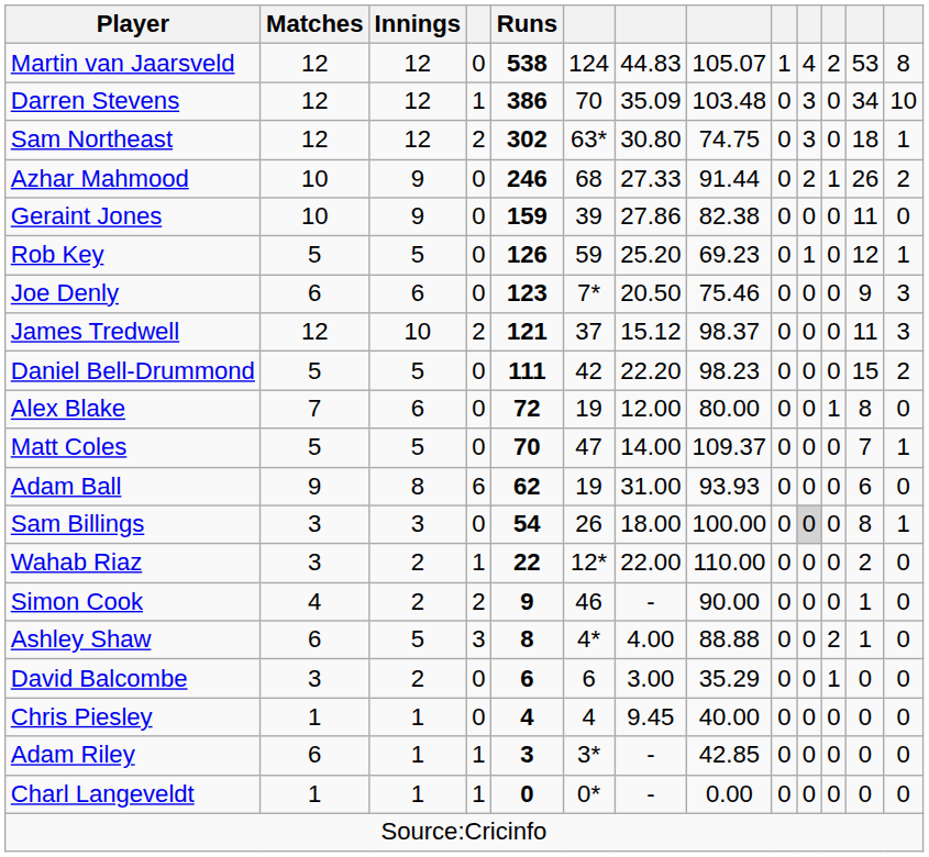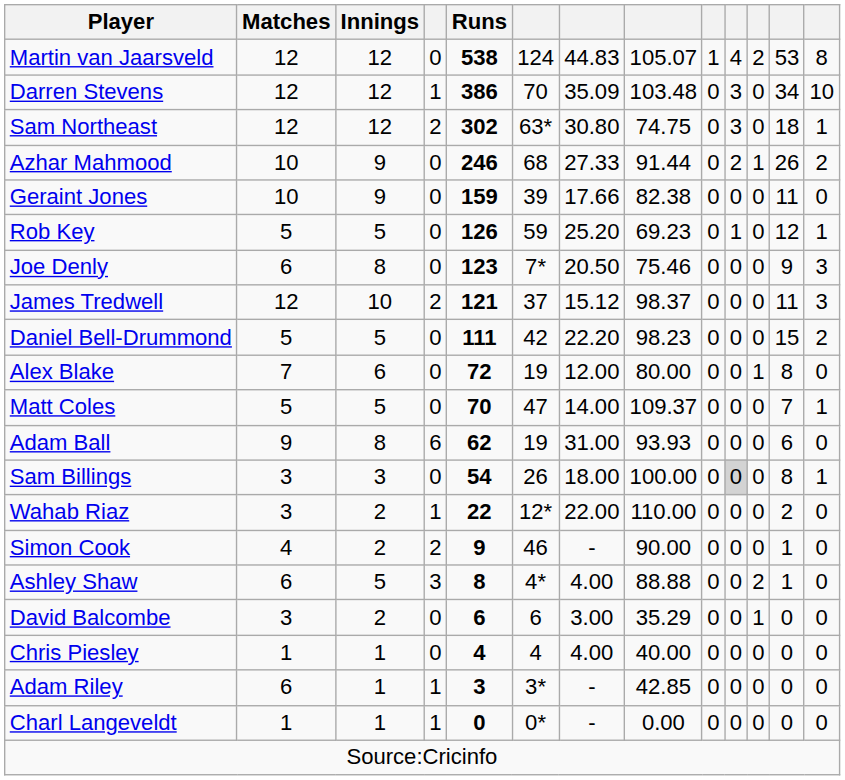Geraint Jones | column 7: 27.86 -> 17.66
Joe Denly | Innings: 6 -> 8
Chris Piesley | column 7: 9.45 -> 4.00
